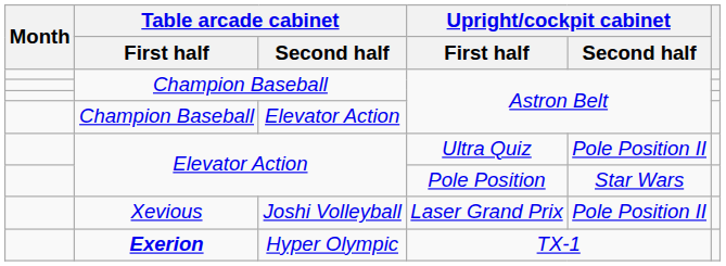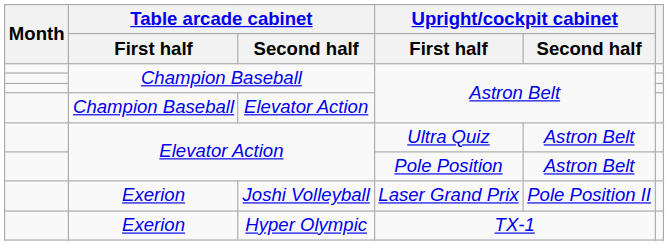Ultra Quiz | Upright/cockpit cabinet / Second half: Pole Position II -> Astron Belt
Pole Position | Upright/cockpit cabinet / Second half: Star Wars -> Astron Belt
Laser Grand Prix | Table arcade cabinet / First half: Xevious -> Exerion
TX-1 | Table arcade cabinet / First half: bold -> normal
